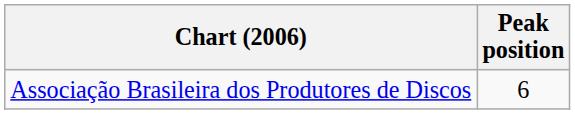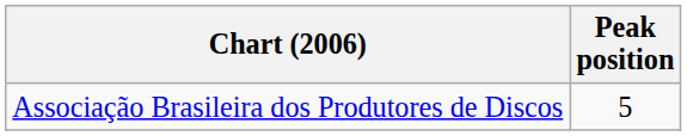Associação Brasileira dos Produtores de Discos | Peak position: 6 -> 5
